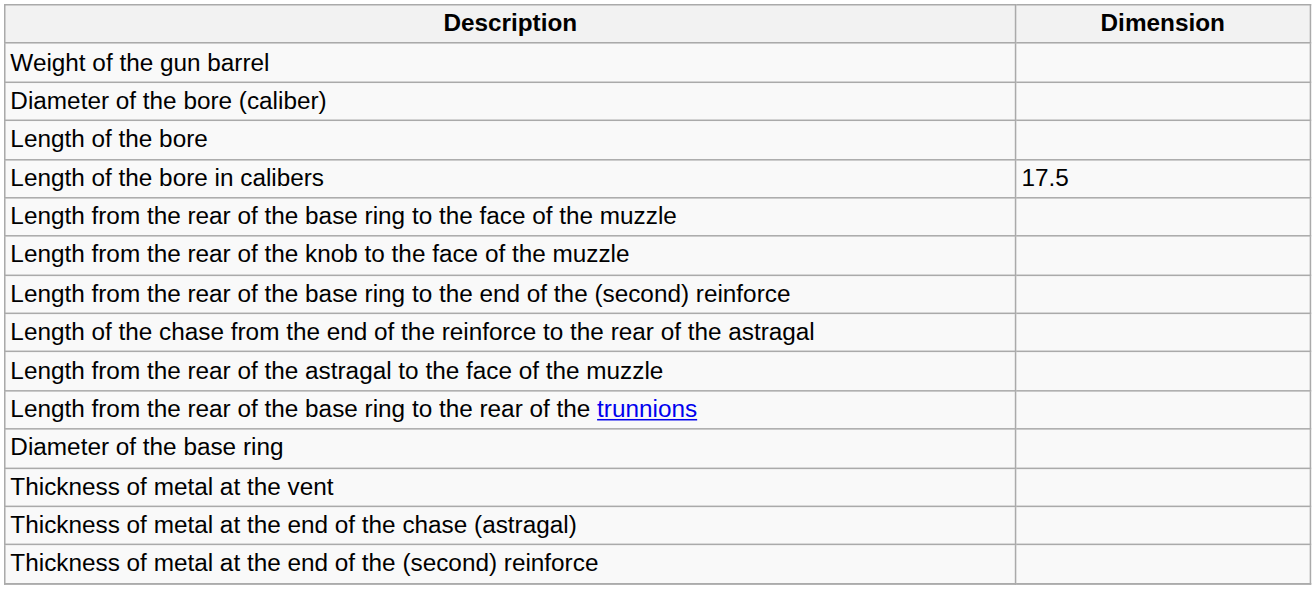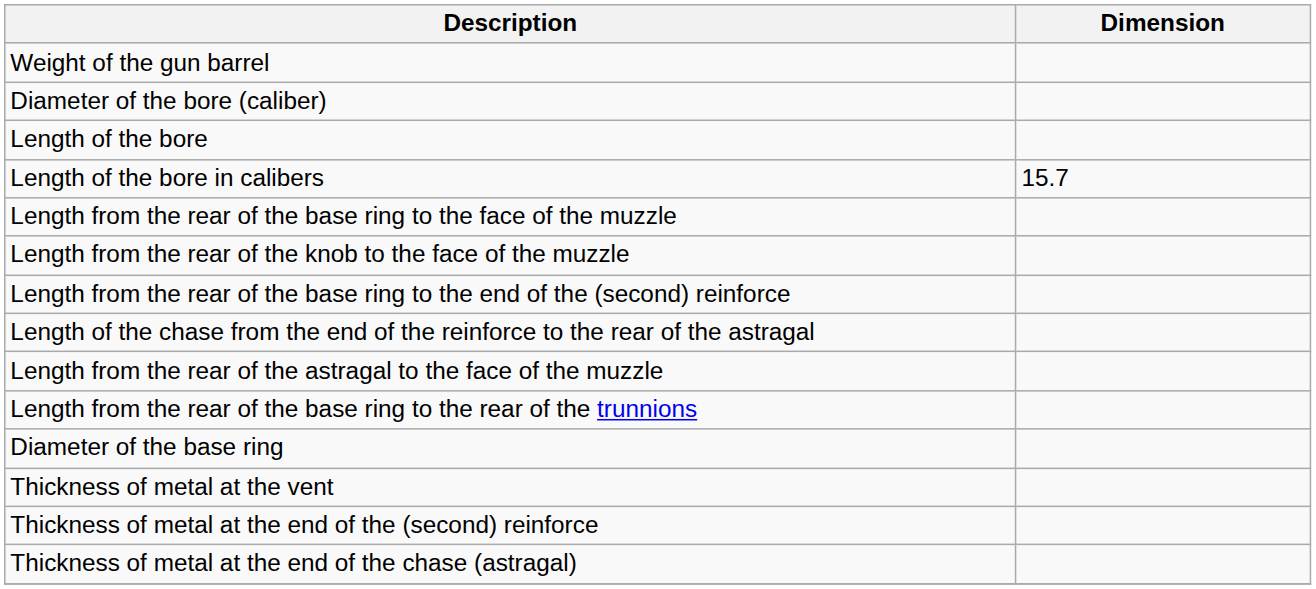Length of the bore in calibers | Dimension: 17.5 -> 15.7
rows swapped: Thickness of metal at the end of the (second) reinforce <-> Thickness of metal at the end of the chase (astragal)
